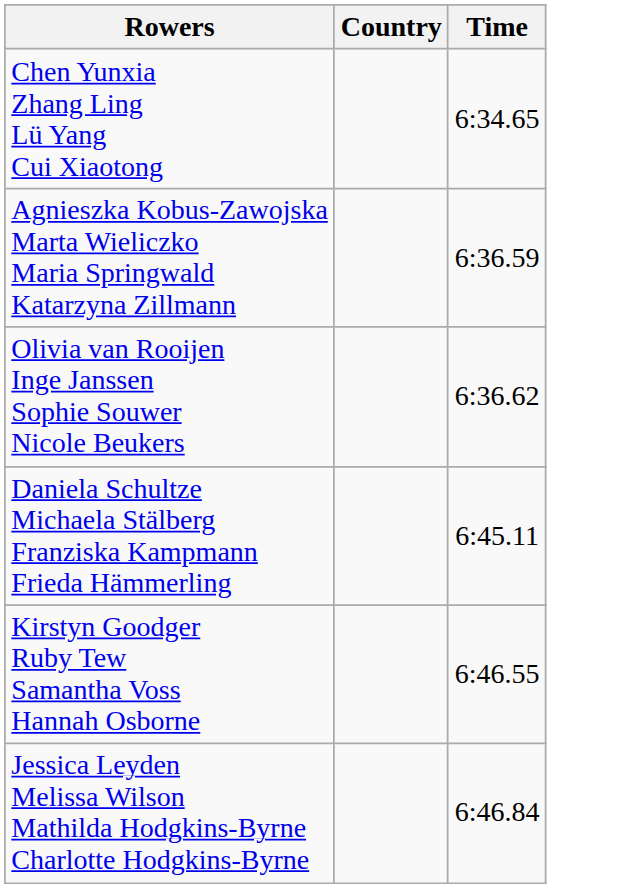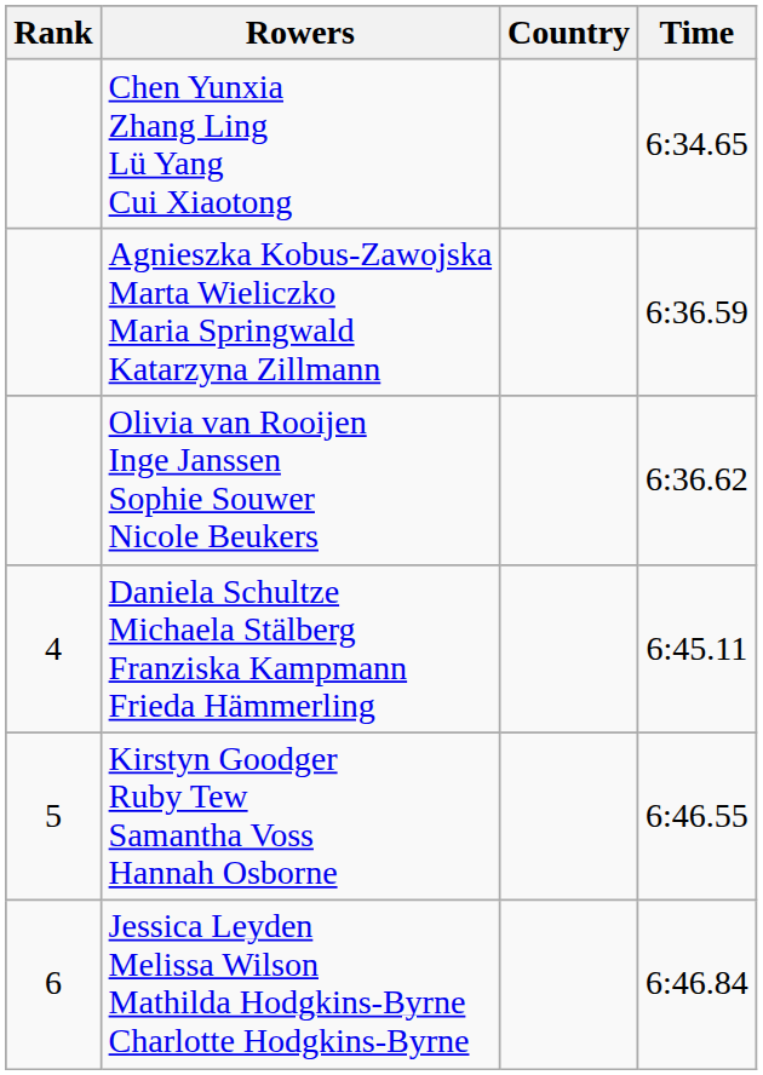+ column: Rank | 4 | 5 | 6
